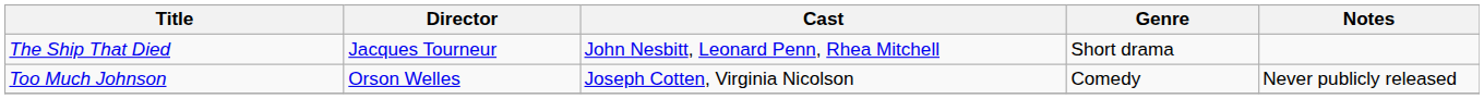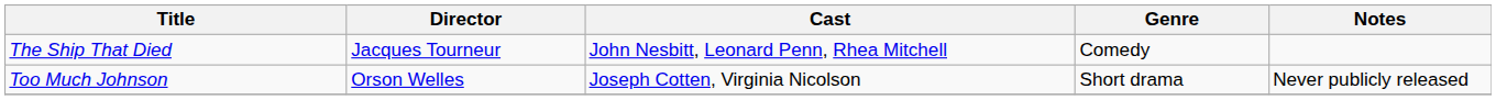The Ship That Died | Genre: Short drama -> Comedy
Too Much Johnson | Genre: Comedy -> Short drama
